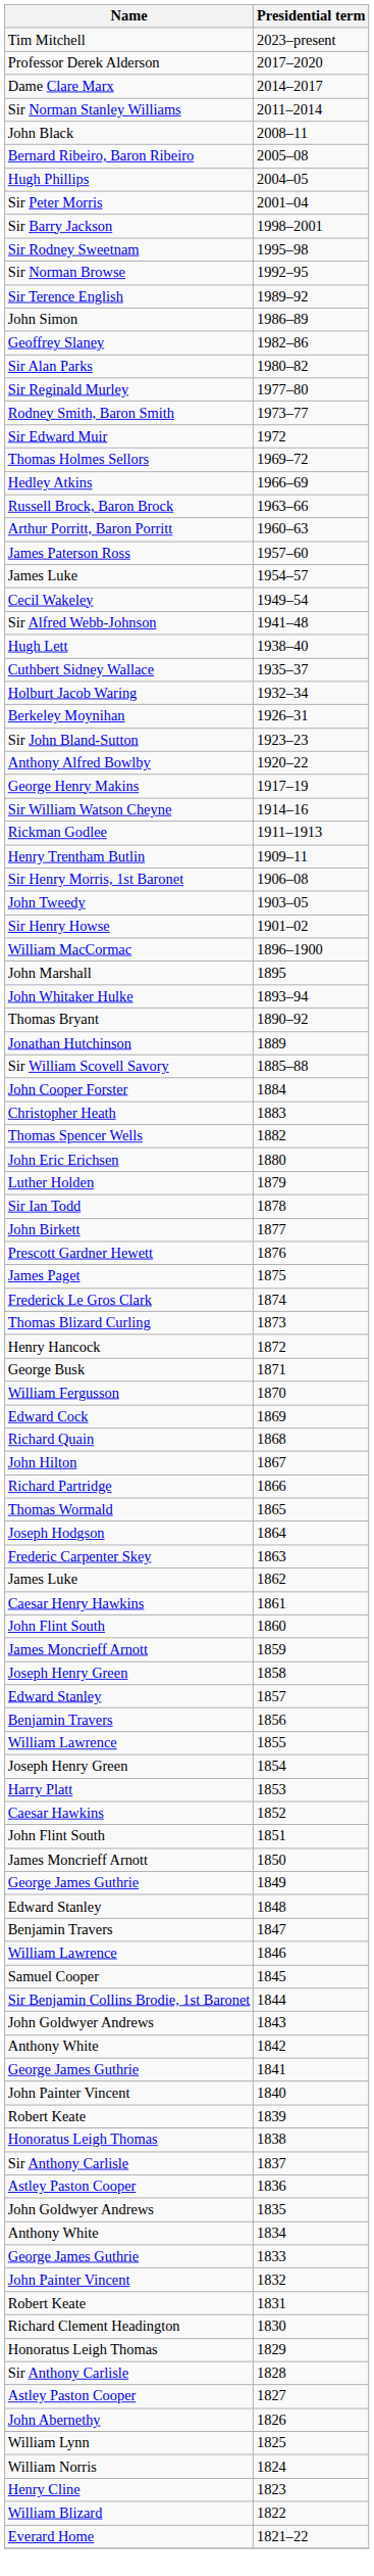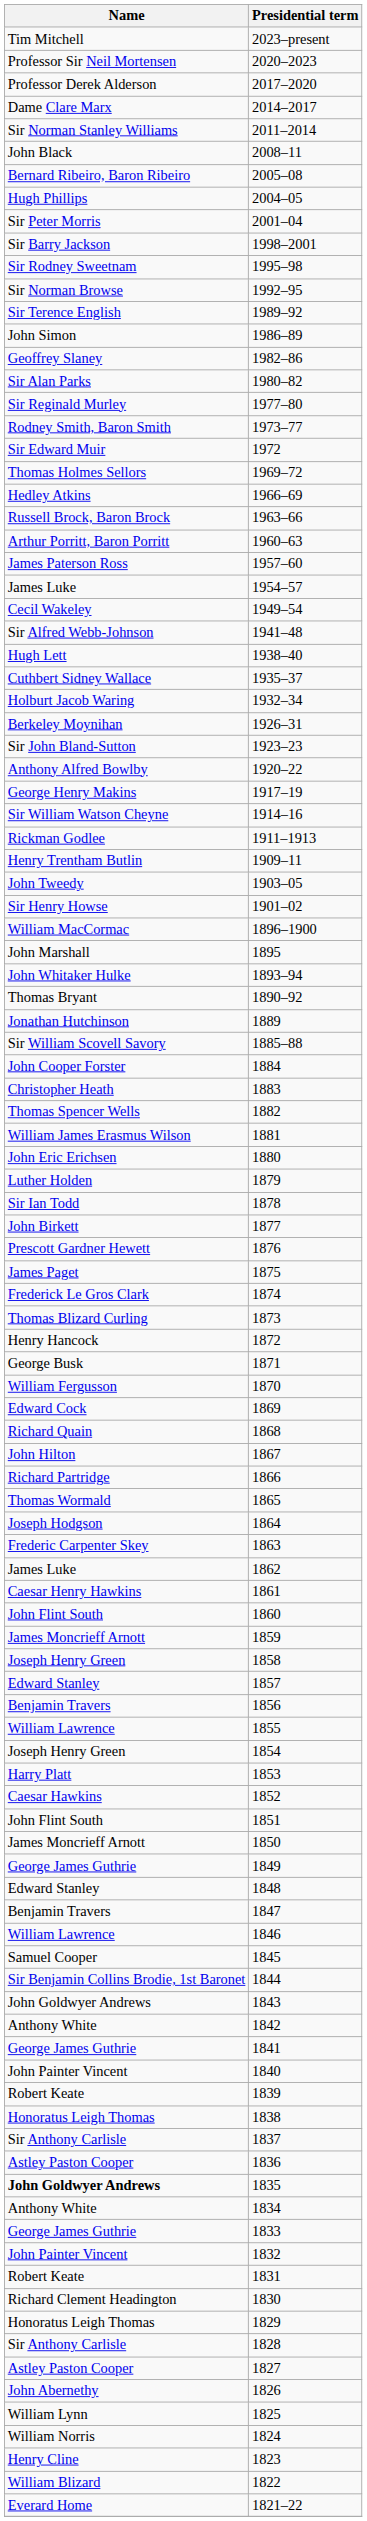+ row: Professor Sir Neil Mortensen | 2020–2023
- row: Sir Henry Morris, 1st Baronet | 1906–08
+ row: William James Erasmus Wilson | 1881
1835 | Name: normal -> bold
